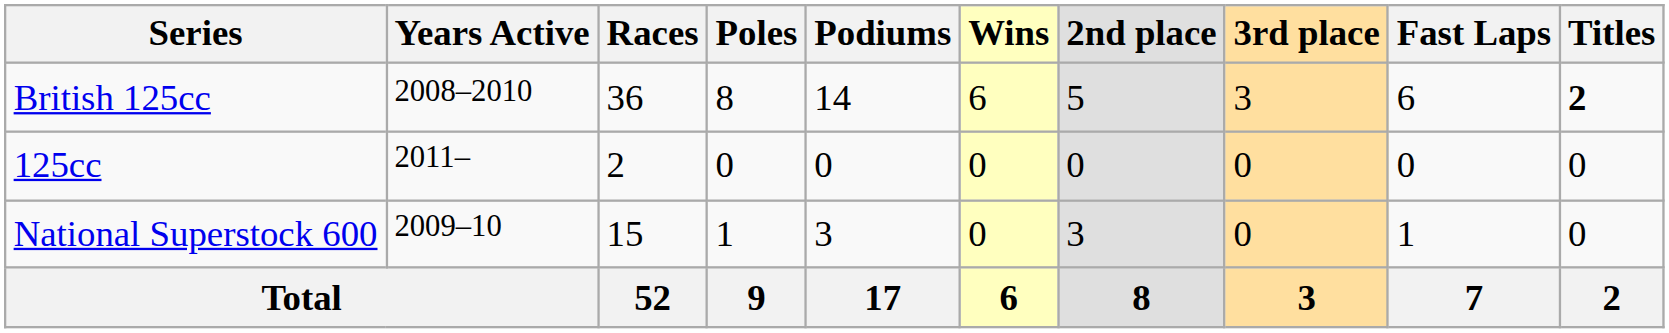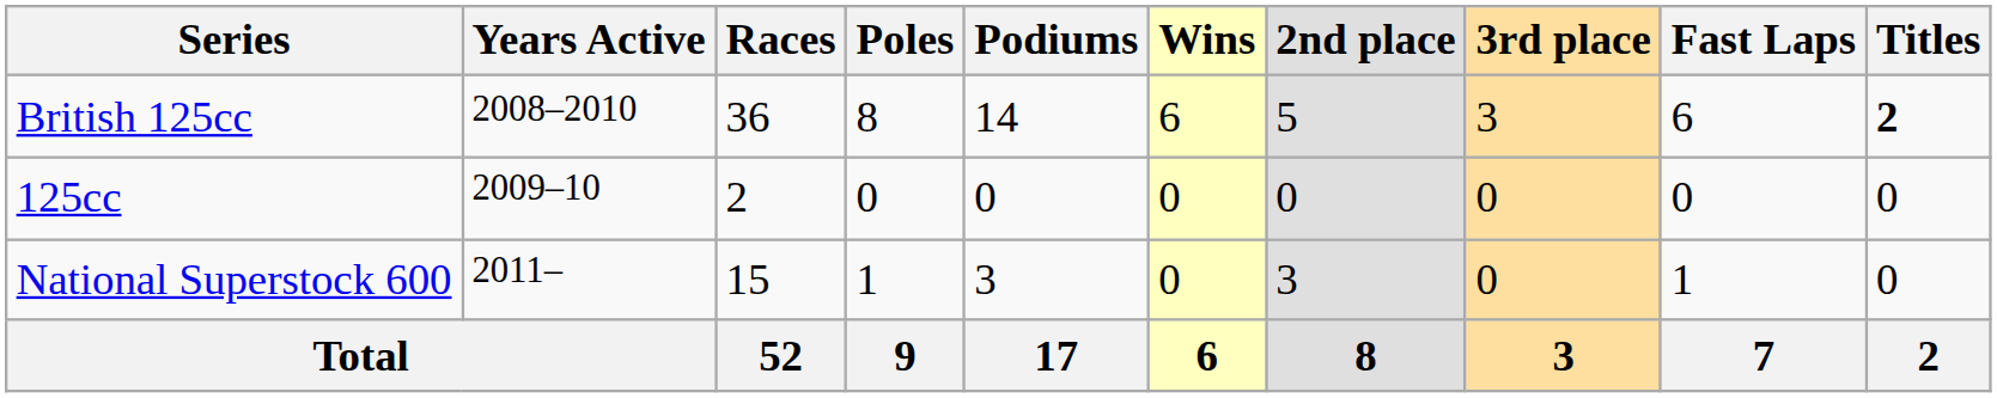125cc | Years Active: 2011– -> 2009–10
National Superstock 600 | Years Active: 2009–10 -> 2011–
